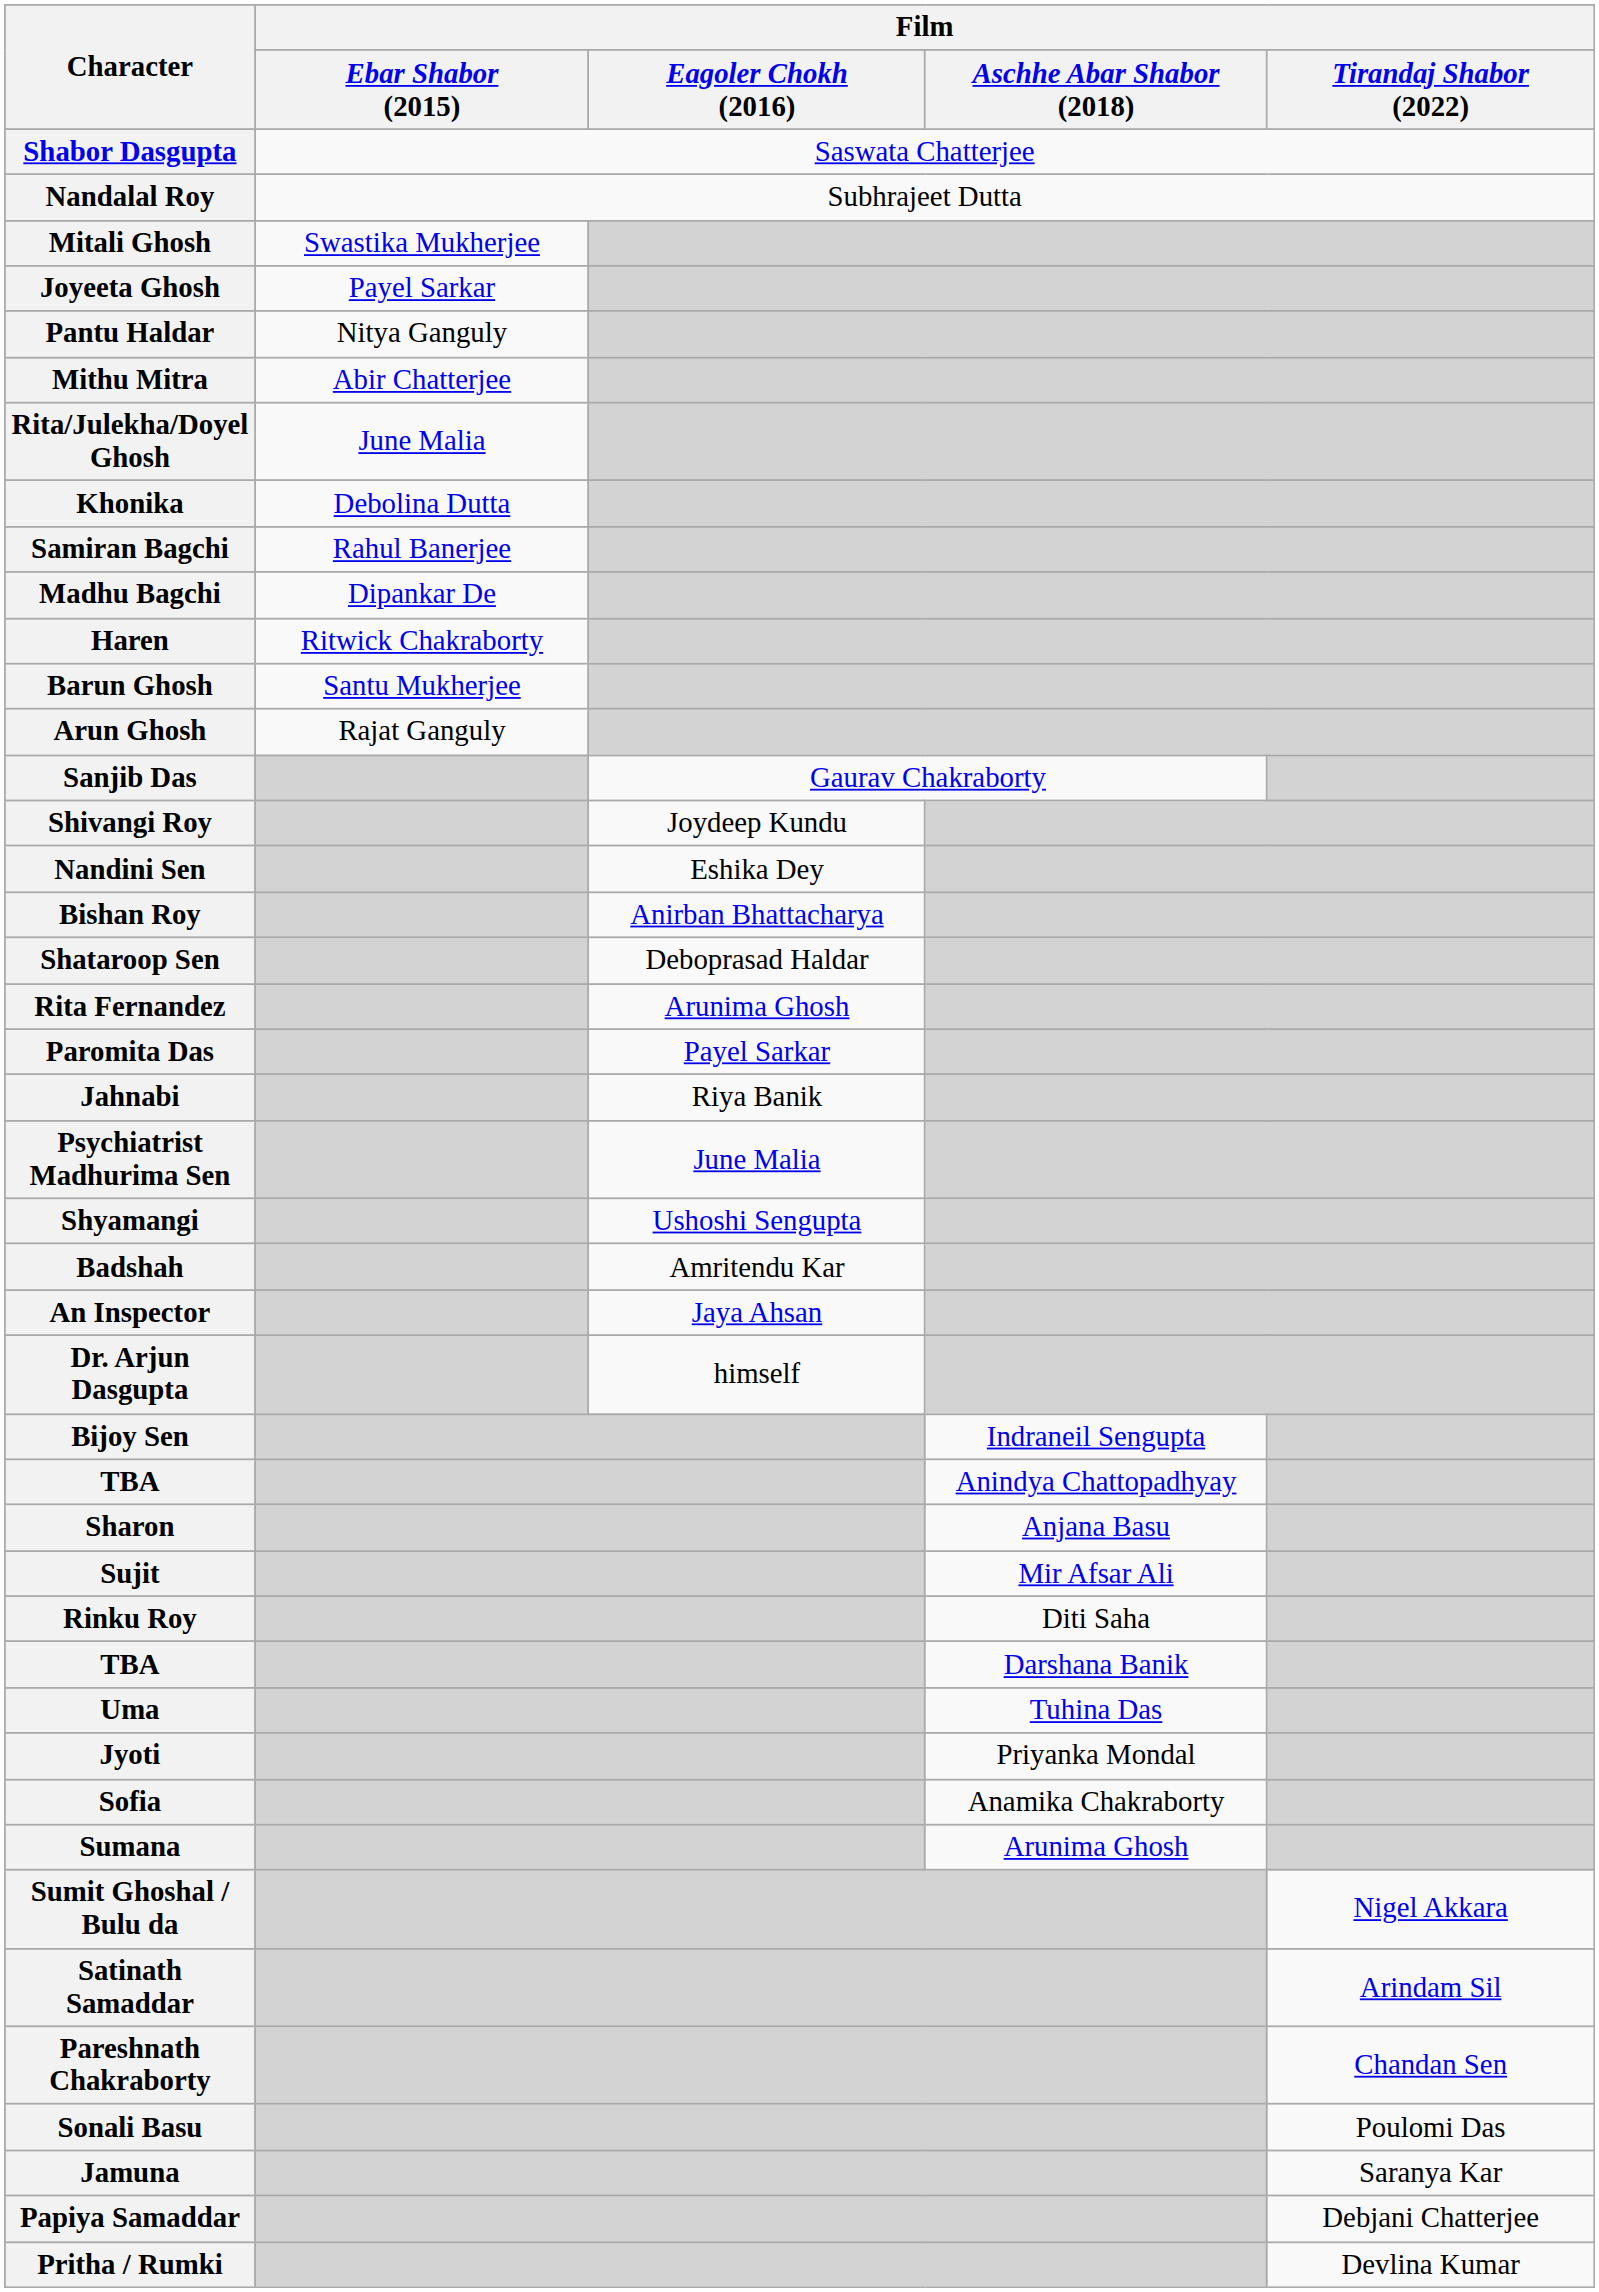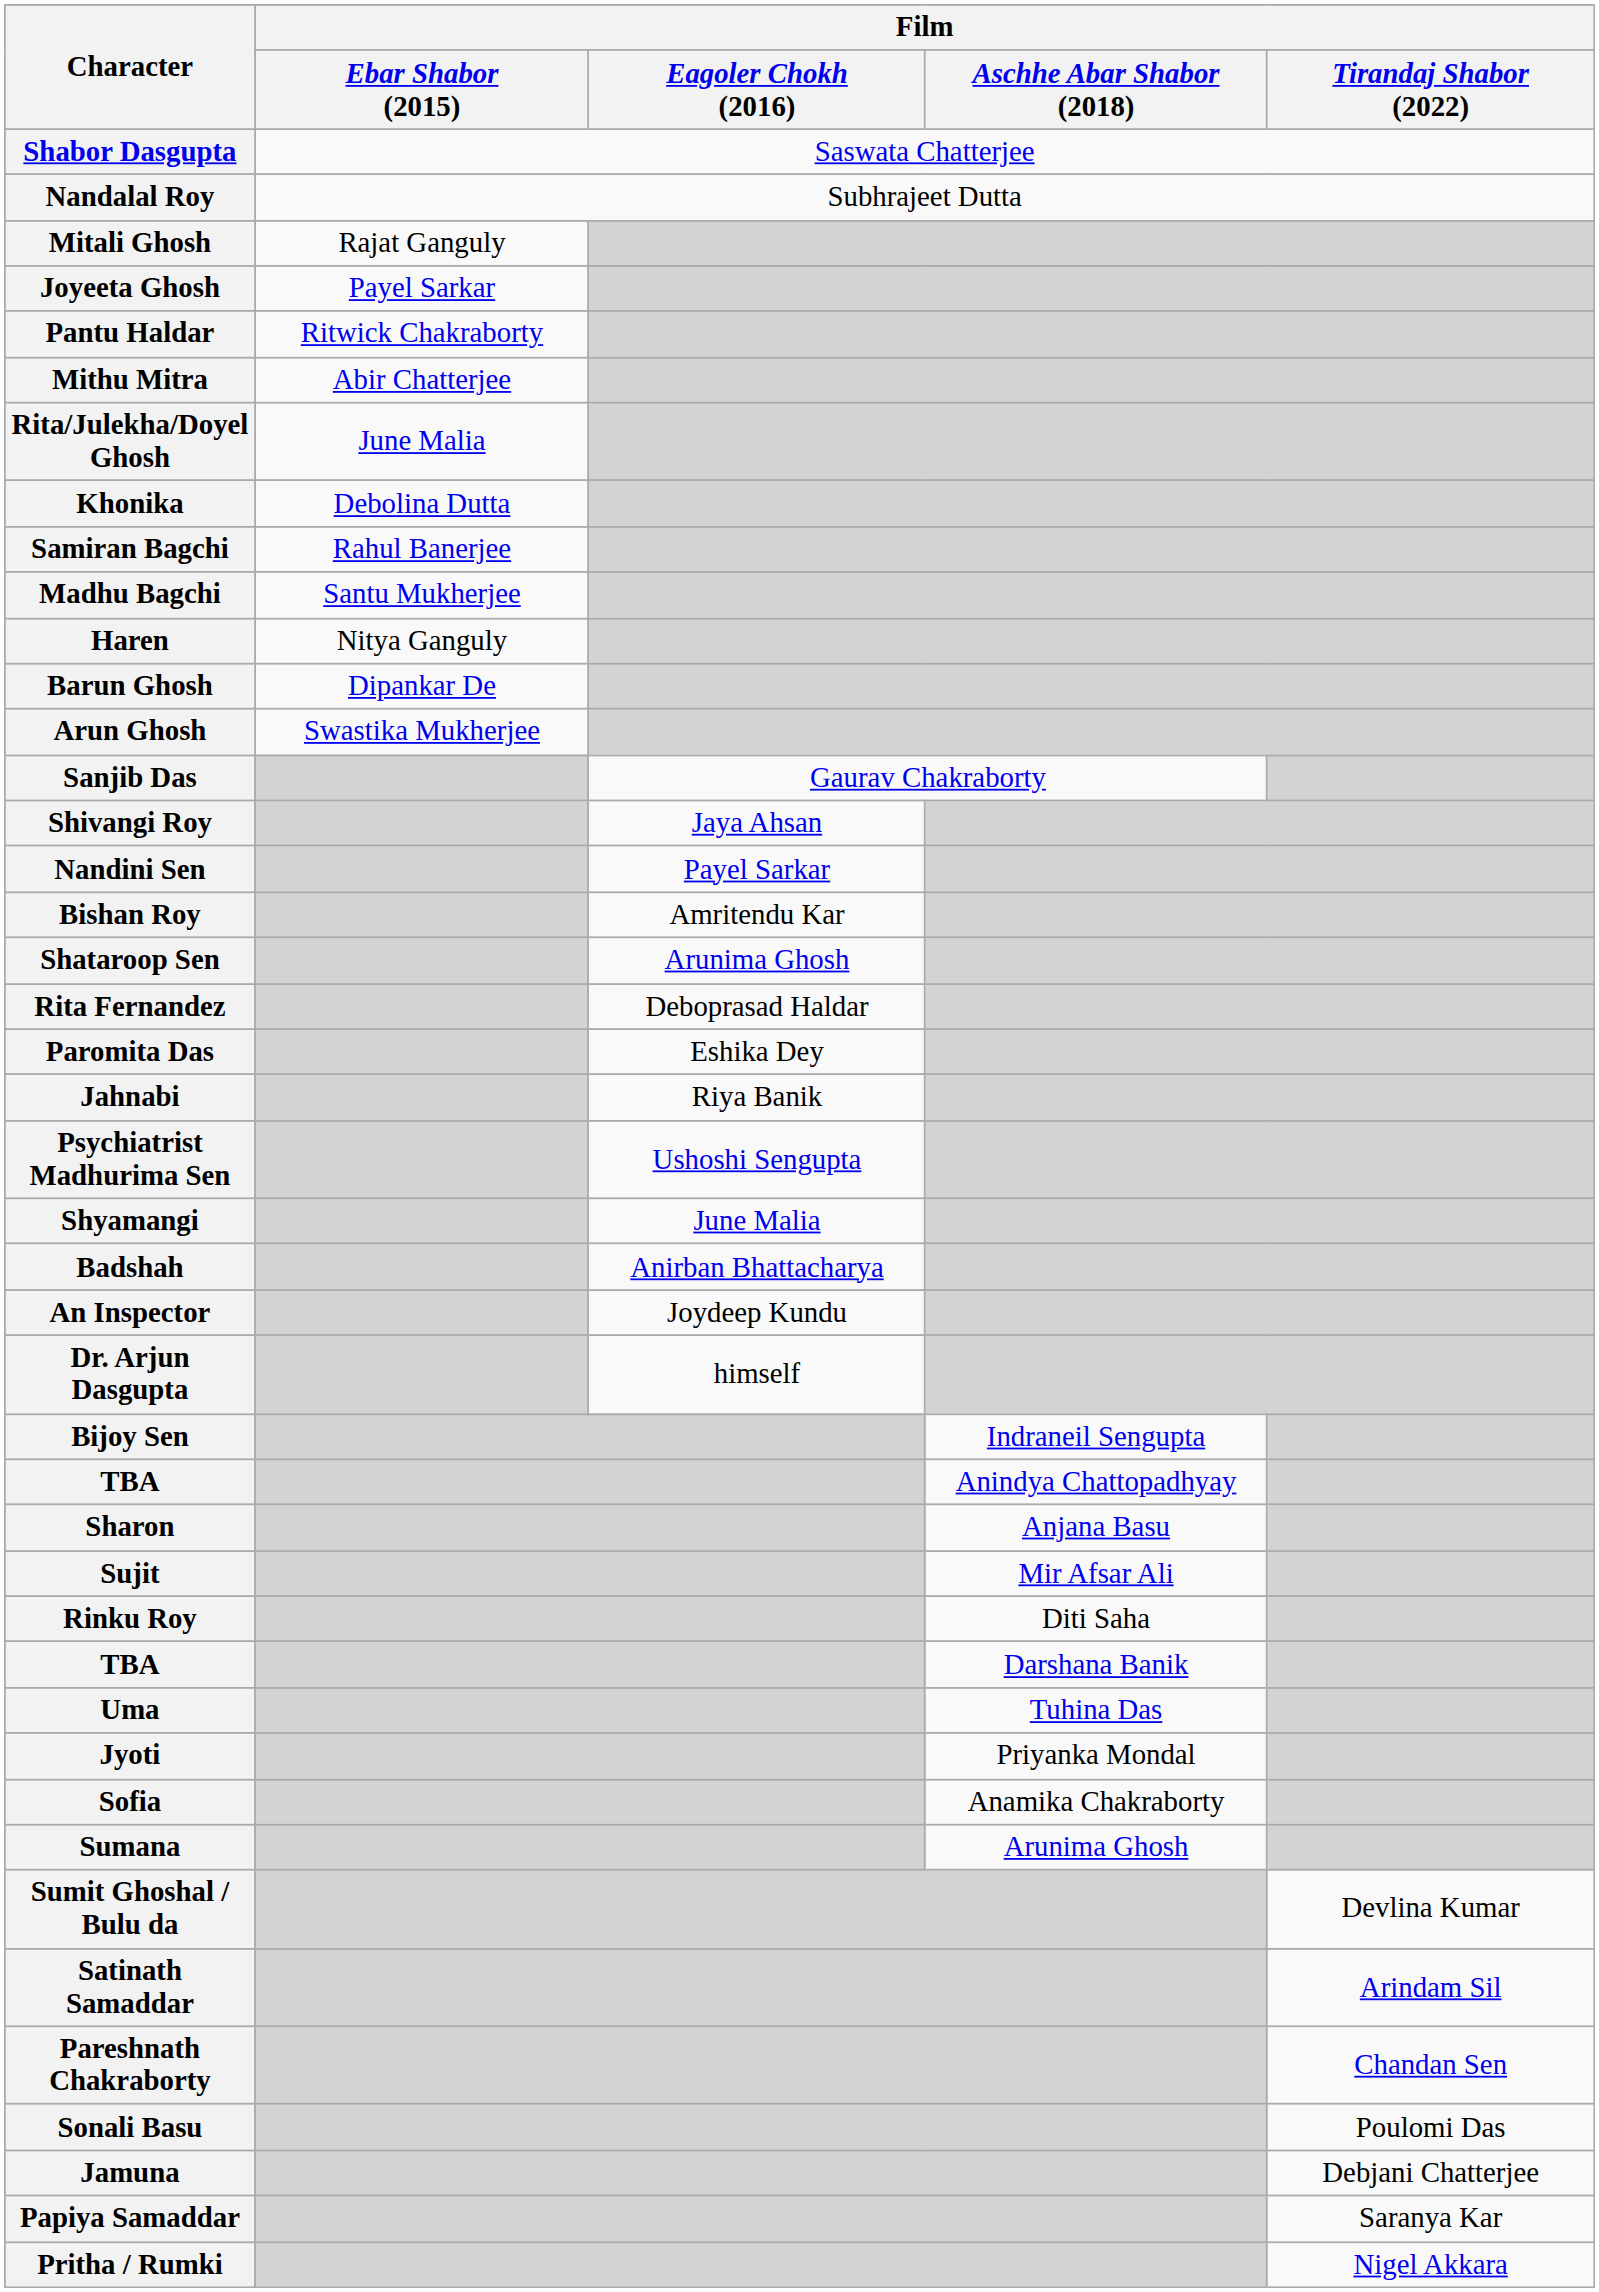Mitali Ghosh | Film / Ebar Shabor (2015): Swastika Mukherjee -> Rajat Ganguly
Pantu Haldar | Film / Ebar Shabor (2015): Nitya Ganguly -> Ritwick Chakraborty
Madhu Bagchi | Film / Ebar Shabor (2015): Dipankar De -> Santu Mukherjee
Haren | Film / Ebar Shabor (2015): Ritwick Chakraborty -> Nitya Ganguly
Barun Ghosh | Film / Ebar Shabor (2015): Santu Mukherjee -> Dipankar De
Arun Ghosh | Film / Ebar Shabor (2015): Rajat Ganguly -> Swastika Mukherjee
Shivangi Roy | Film / Eagoler Chokh (2016): Joydeep Kundu -> Jaya Ahsan
Nandini Sen | Film / Eagoler Chokh (2016): Eshika Dey -> Payel Sarkar
Bishan Roy | Film / Eagoler Chokh (2016): Anirban Bhattacharya -> Amritendu Kar
Shataroop Sen | Film / Eagoler Chokh (2016): Deboprasad Haldar -> Arunima Ghosh
Rita Fernandez | Film / Eagoler Chokh (2016): Arunima Ghosh -> Deboprasad Haldar
Paromita Das | Film / Eagoler Chokh (2016): Payel Sarkar -> Eshika Dey
Psychiatrist Madhurima Sen | Film / Eagoler Chokh (2016): June Malia -> Ushoshi Sengupta
Shyamangi | Film / Eagoler Chokh (2016): Ushoshi Sengupta -> June Malia
Badshah | Film / Eagoler Chokh (2016): Amritendu Kar -> Anirban Bhattacharya
An Inspector | Film / Eagoler Chokh (2016): Jaya Ahsan -> Joydeep Kundu
Sumit Ghoshal / Bulu da | Film / Tirandaj Shabor (2022): Nigel Akkara -> Devlina Kumar
Jamuna | Film / Tirandaj Shabor (2022): Saranya Kar -> Debjani Chatterjee
Papiya Samaddar | Film / Tirandaj Shabor (2022): Debjani Chatterjee -> Saranya Kar
Pritha / Rumki | Film / Tirandaj Shabor (2022): Devlina Kumar -> Nigel Akkara
